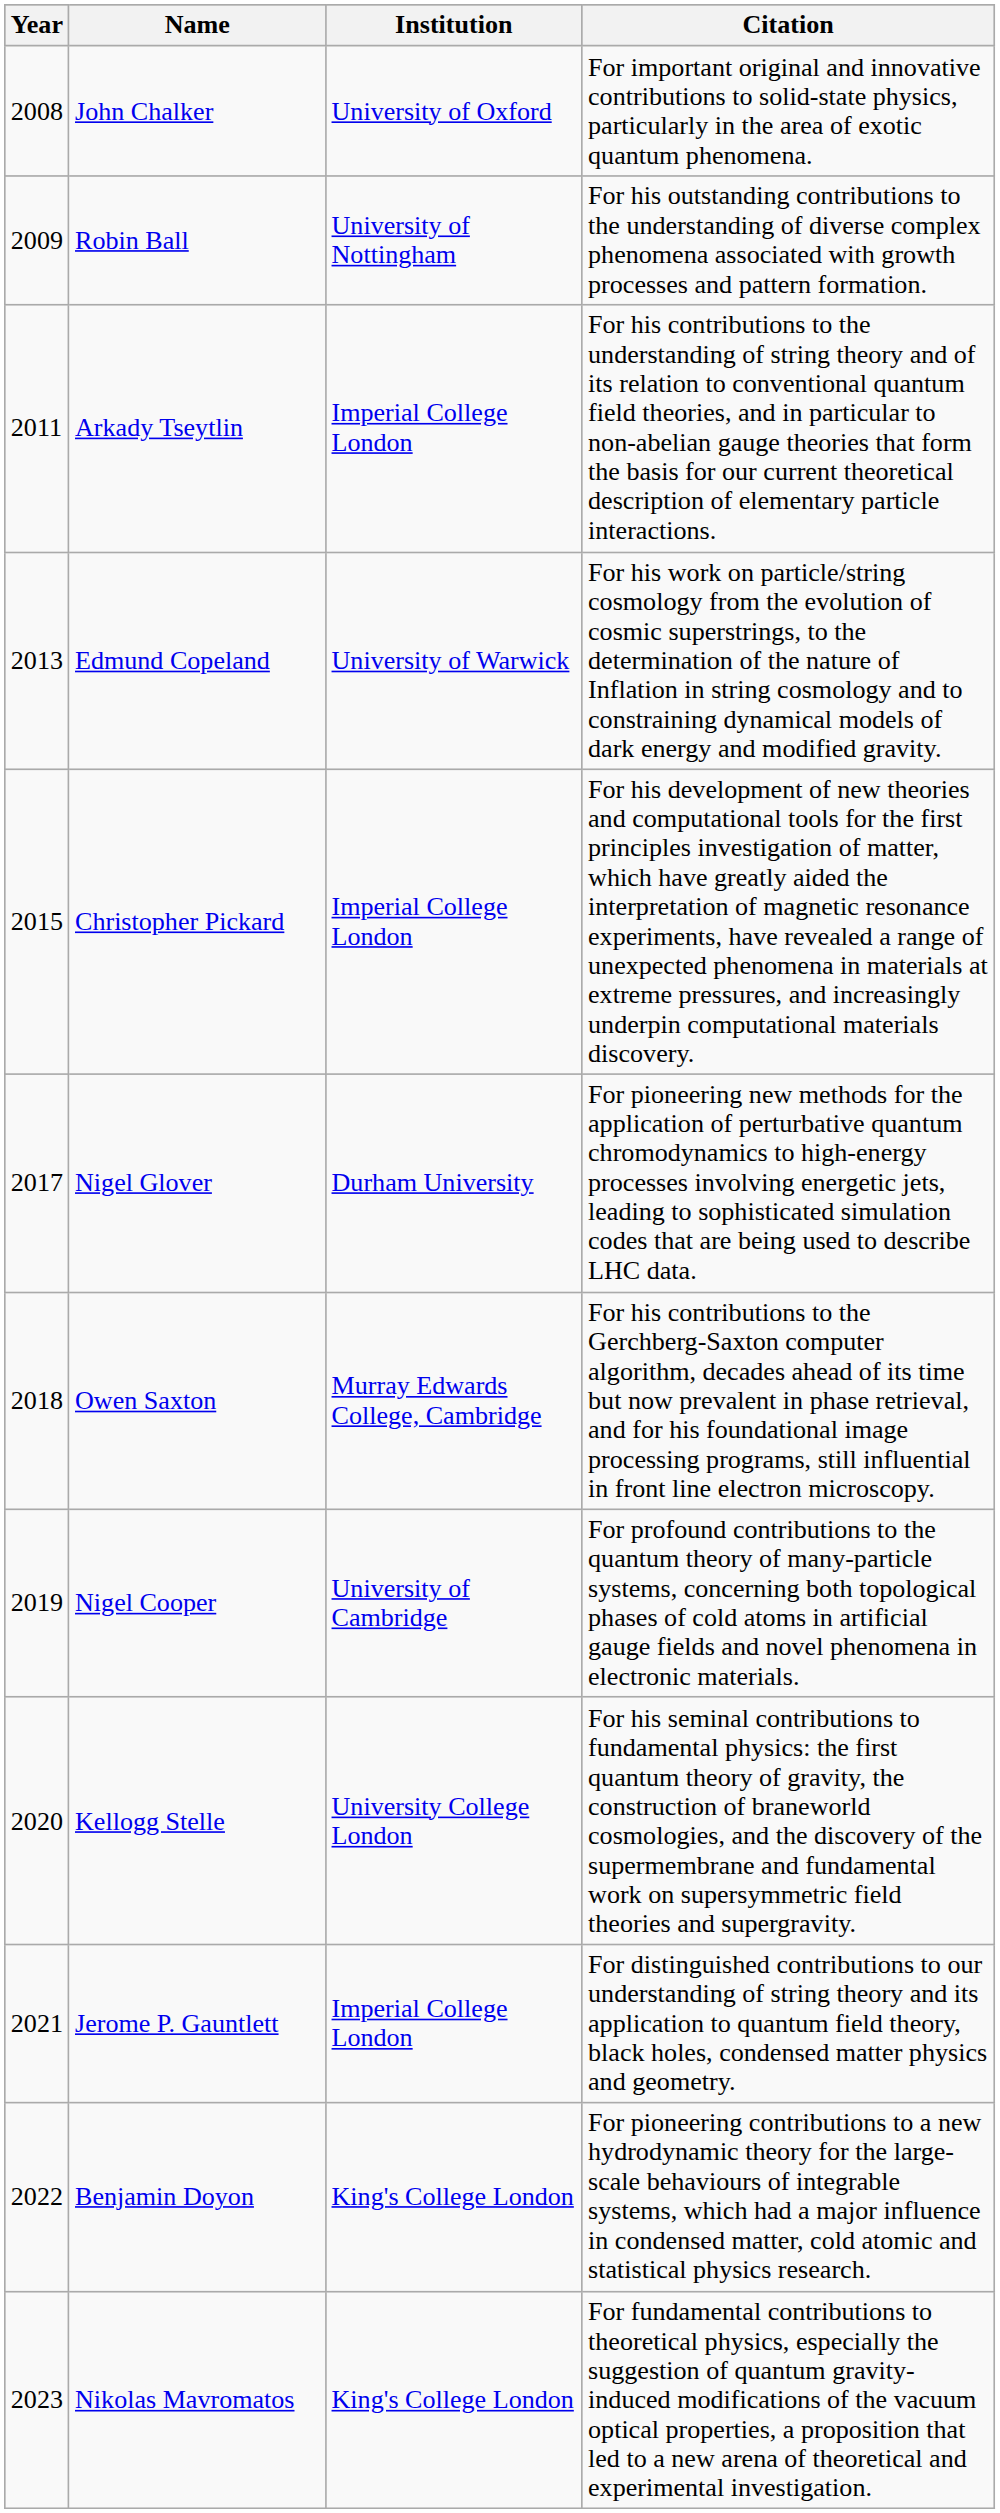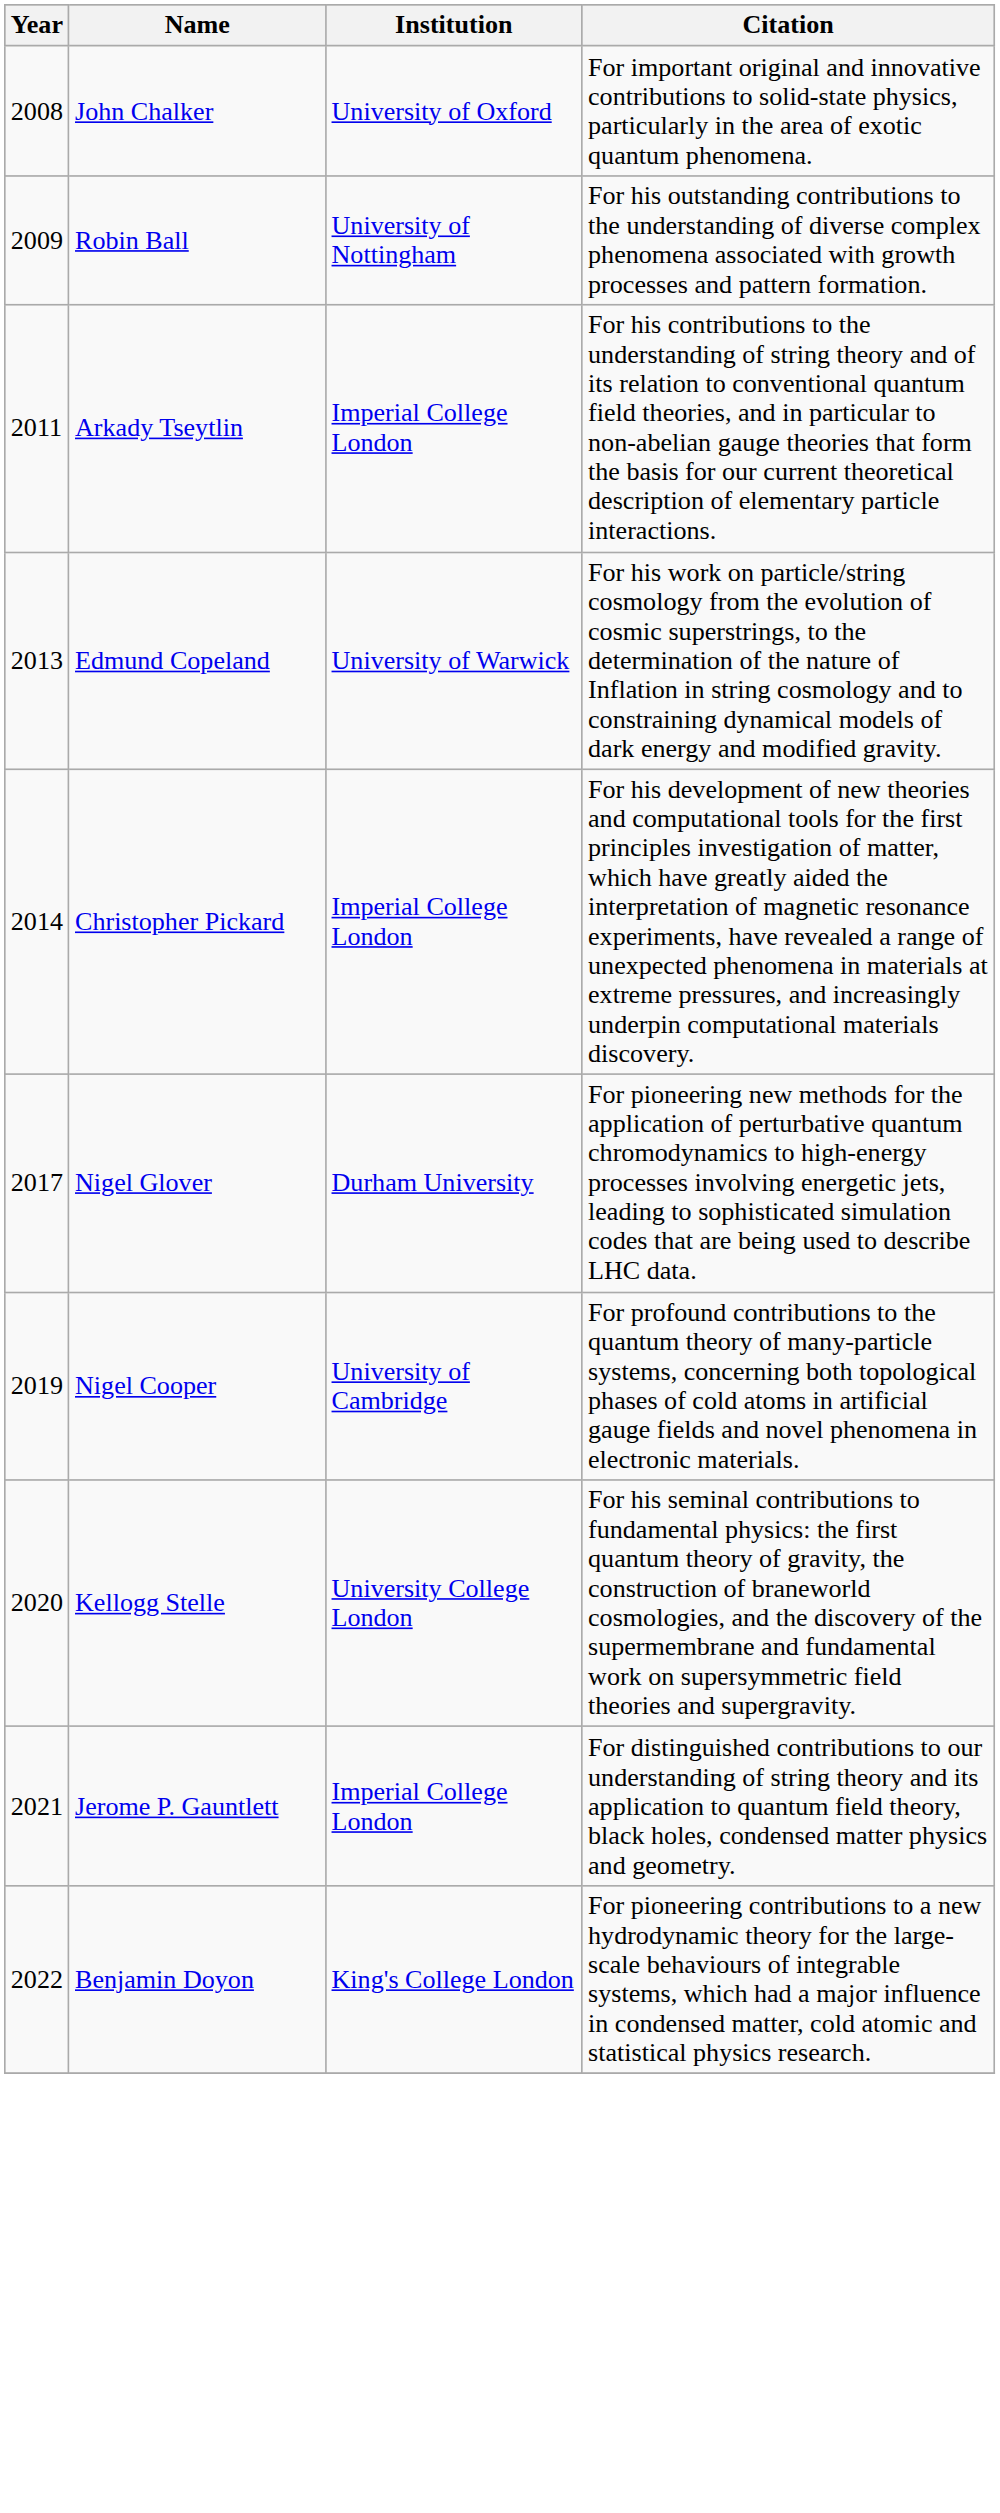Christopher Pickard | Year: 2015 -> 2014
- row: 2018 | Owen Saxton | Murray Edwards College, Cambridge | For his contributions to the Gerchberg-Saxton computer algorithm, decades ahead of its time but now prevalent in phase retrieval, and for his foundational image processing programs, still influential in front line electron microscopy.
- row: 2023 | Nikolas Mavromatos | King's College London | For fundamental contributions to theoretical physics, especially the suggestion of quantum gravity-induced modifications of the vacuum optical properties, a proposition that led to a new arena of theoretical and experimental investigation.
